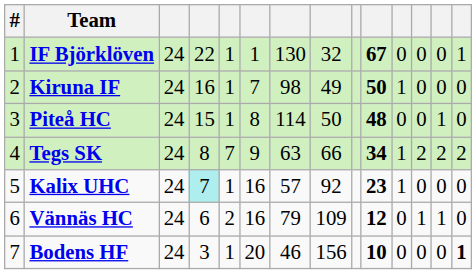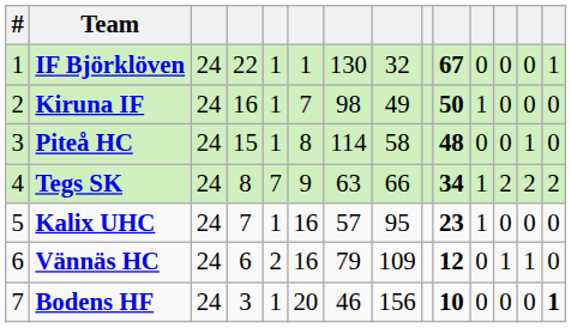Piteå HC | column 8: 50 -> 58
Kalix UHC | column 4: paleturquoise background -> no background
Kalix UHC | column 8: 92 -> 95
